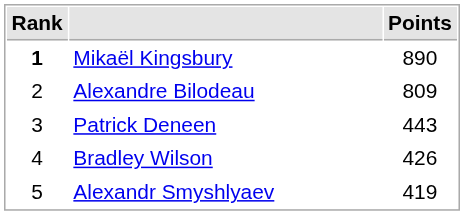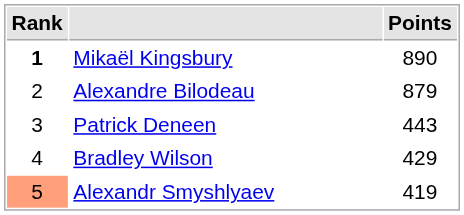Alexandre Bilodeau | Points: 809 -> 879
Bradley Wilson | Points: 426 -> 429
Alexandr Smyshlyaev | Rank: no background -> lightsalmon background
